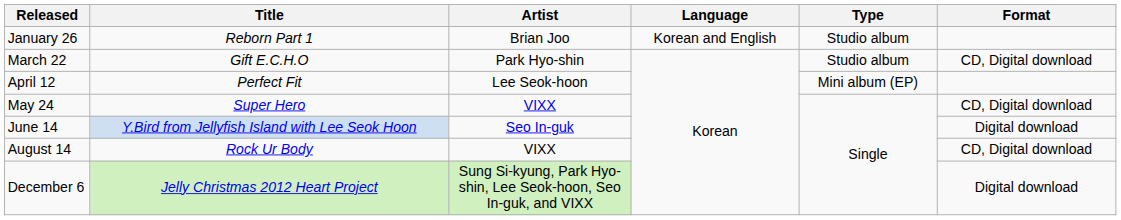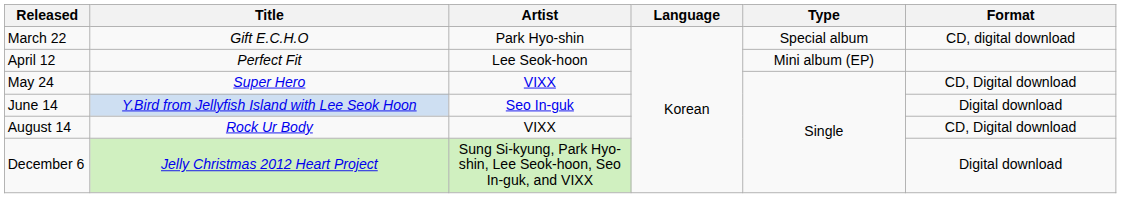- row: January 26 | Reborn Part 1 | Brian Joo | Korean and English | Studio album
March 22 | Type: Studio album -> Special album
March 22 | Format: CD, Digital download -> CD, digital download
